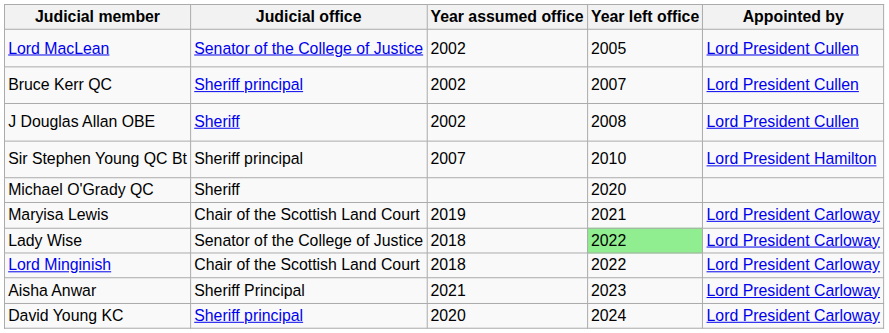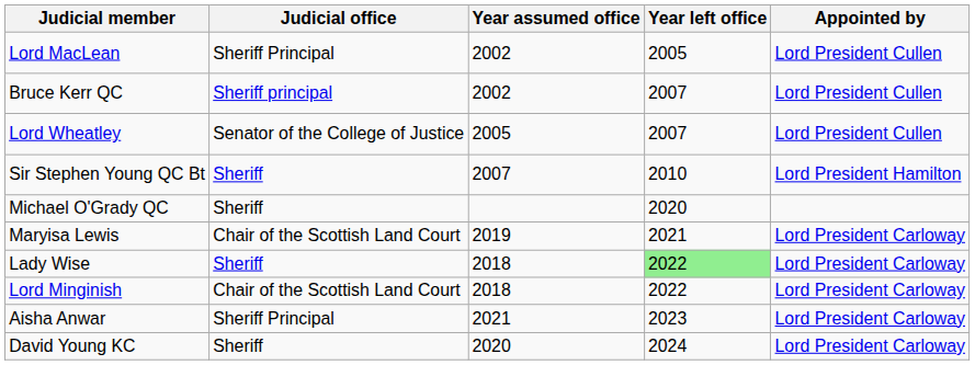Lord MacLean | Judicial office: Senator of the College of Justice -> Sheriff Principal
- row: J Douglas Allan OBE | Sheriff | 2002 | 2008 | Lord President Cullen
+ row: Lord Wheatley | Senator of the College of Justice | 2005 | 2007 | Lord President Cullen
Sir Stephen Young QC Bt | Judicial office: Sheriff principal -> Sheriff
Lady Wise | Judicial office: Senator of the College of Justice -> Sheriff
David Young KC | Judicial office: Sheriff principal -> Sheriff
